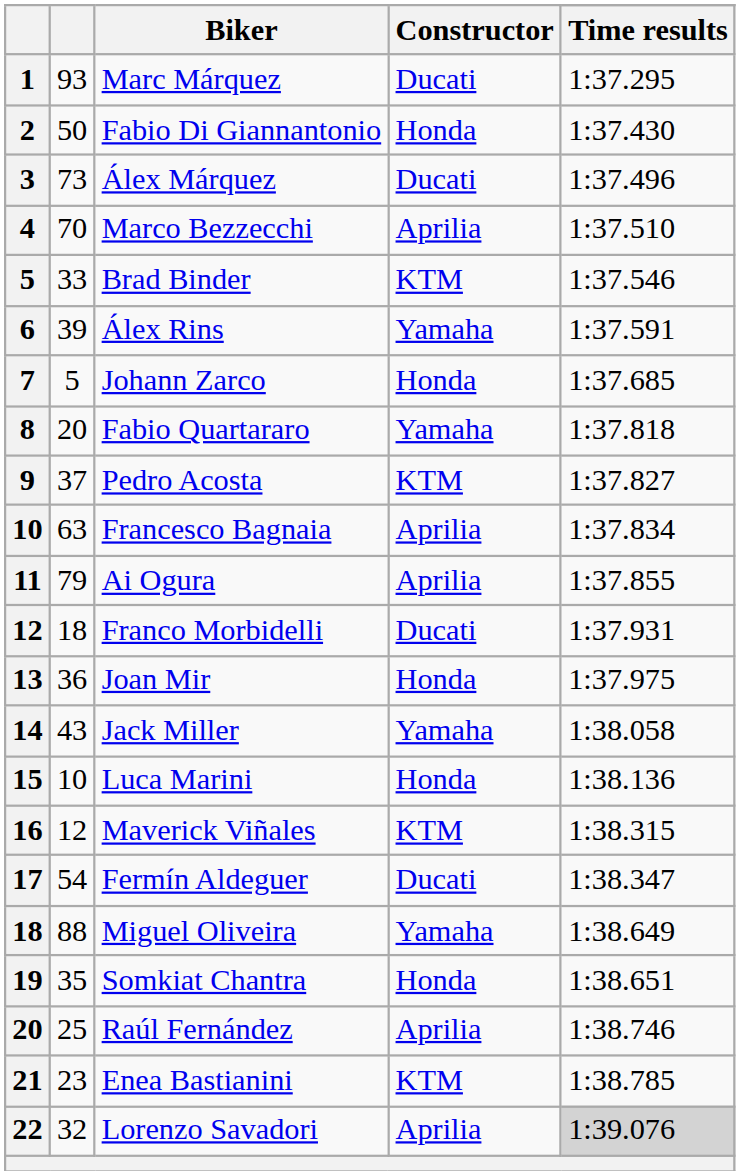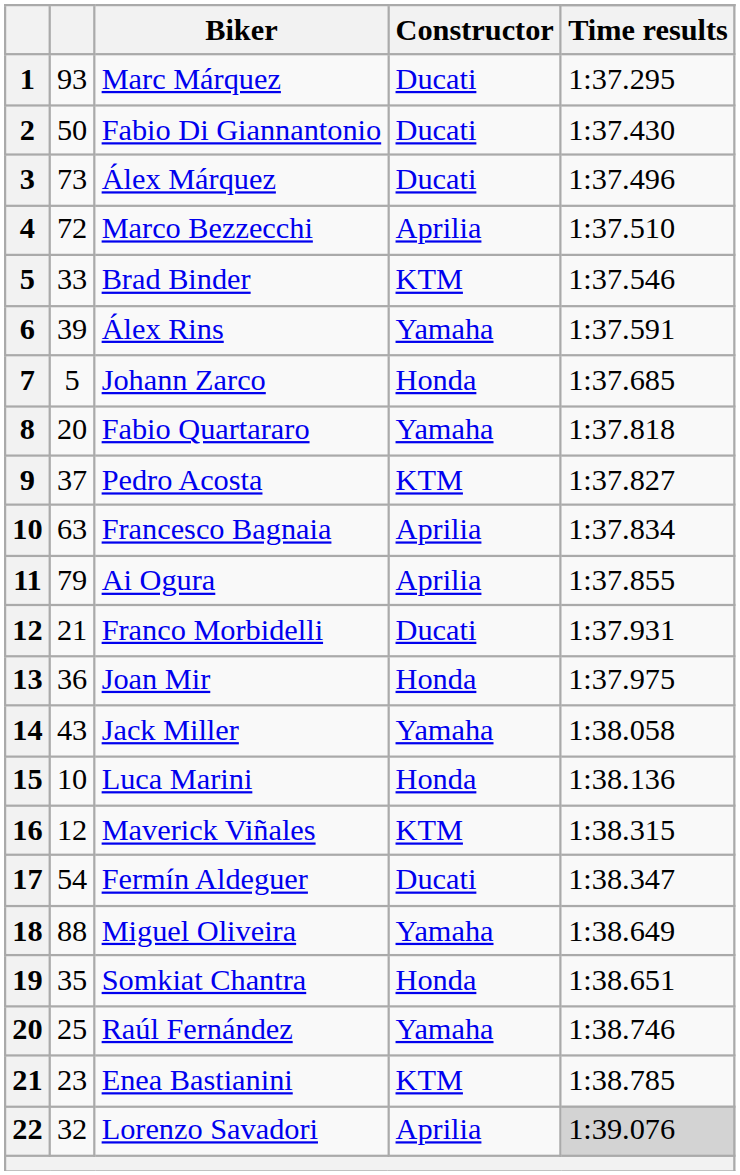Fabio Di Giannantonio | Constructor: Honda -> Ducati
Marco Bezzecchi | column 2: 70 -> 72
Franco Morbidelli | column 2: 18 -> 21
Raúl Fernández | Constructor: Aprilia -> Yamaha
